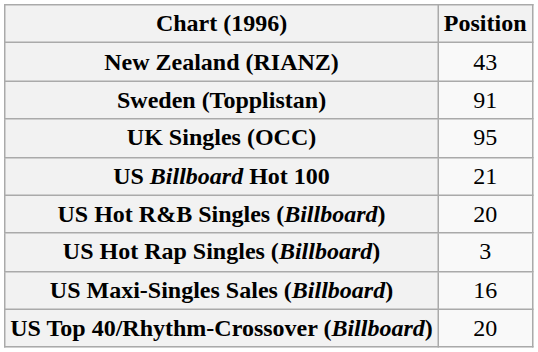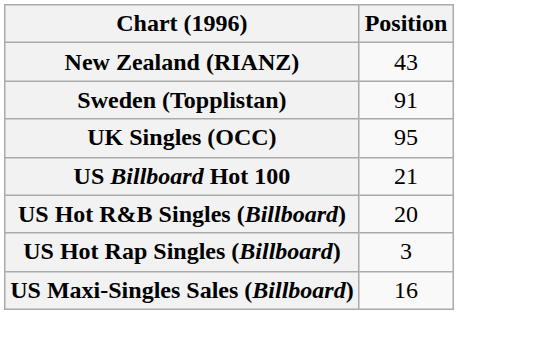- row: US Top 40/Rhythm-Crossover (Billboard) | 20
